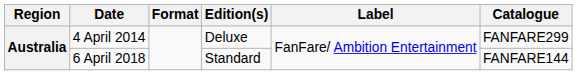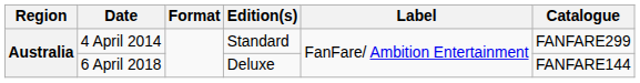4 April 2014 | Edition(s): Deluxe -> Standard
6 April 2018 | Edition(s): Standard -> Deluxe
